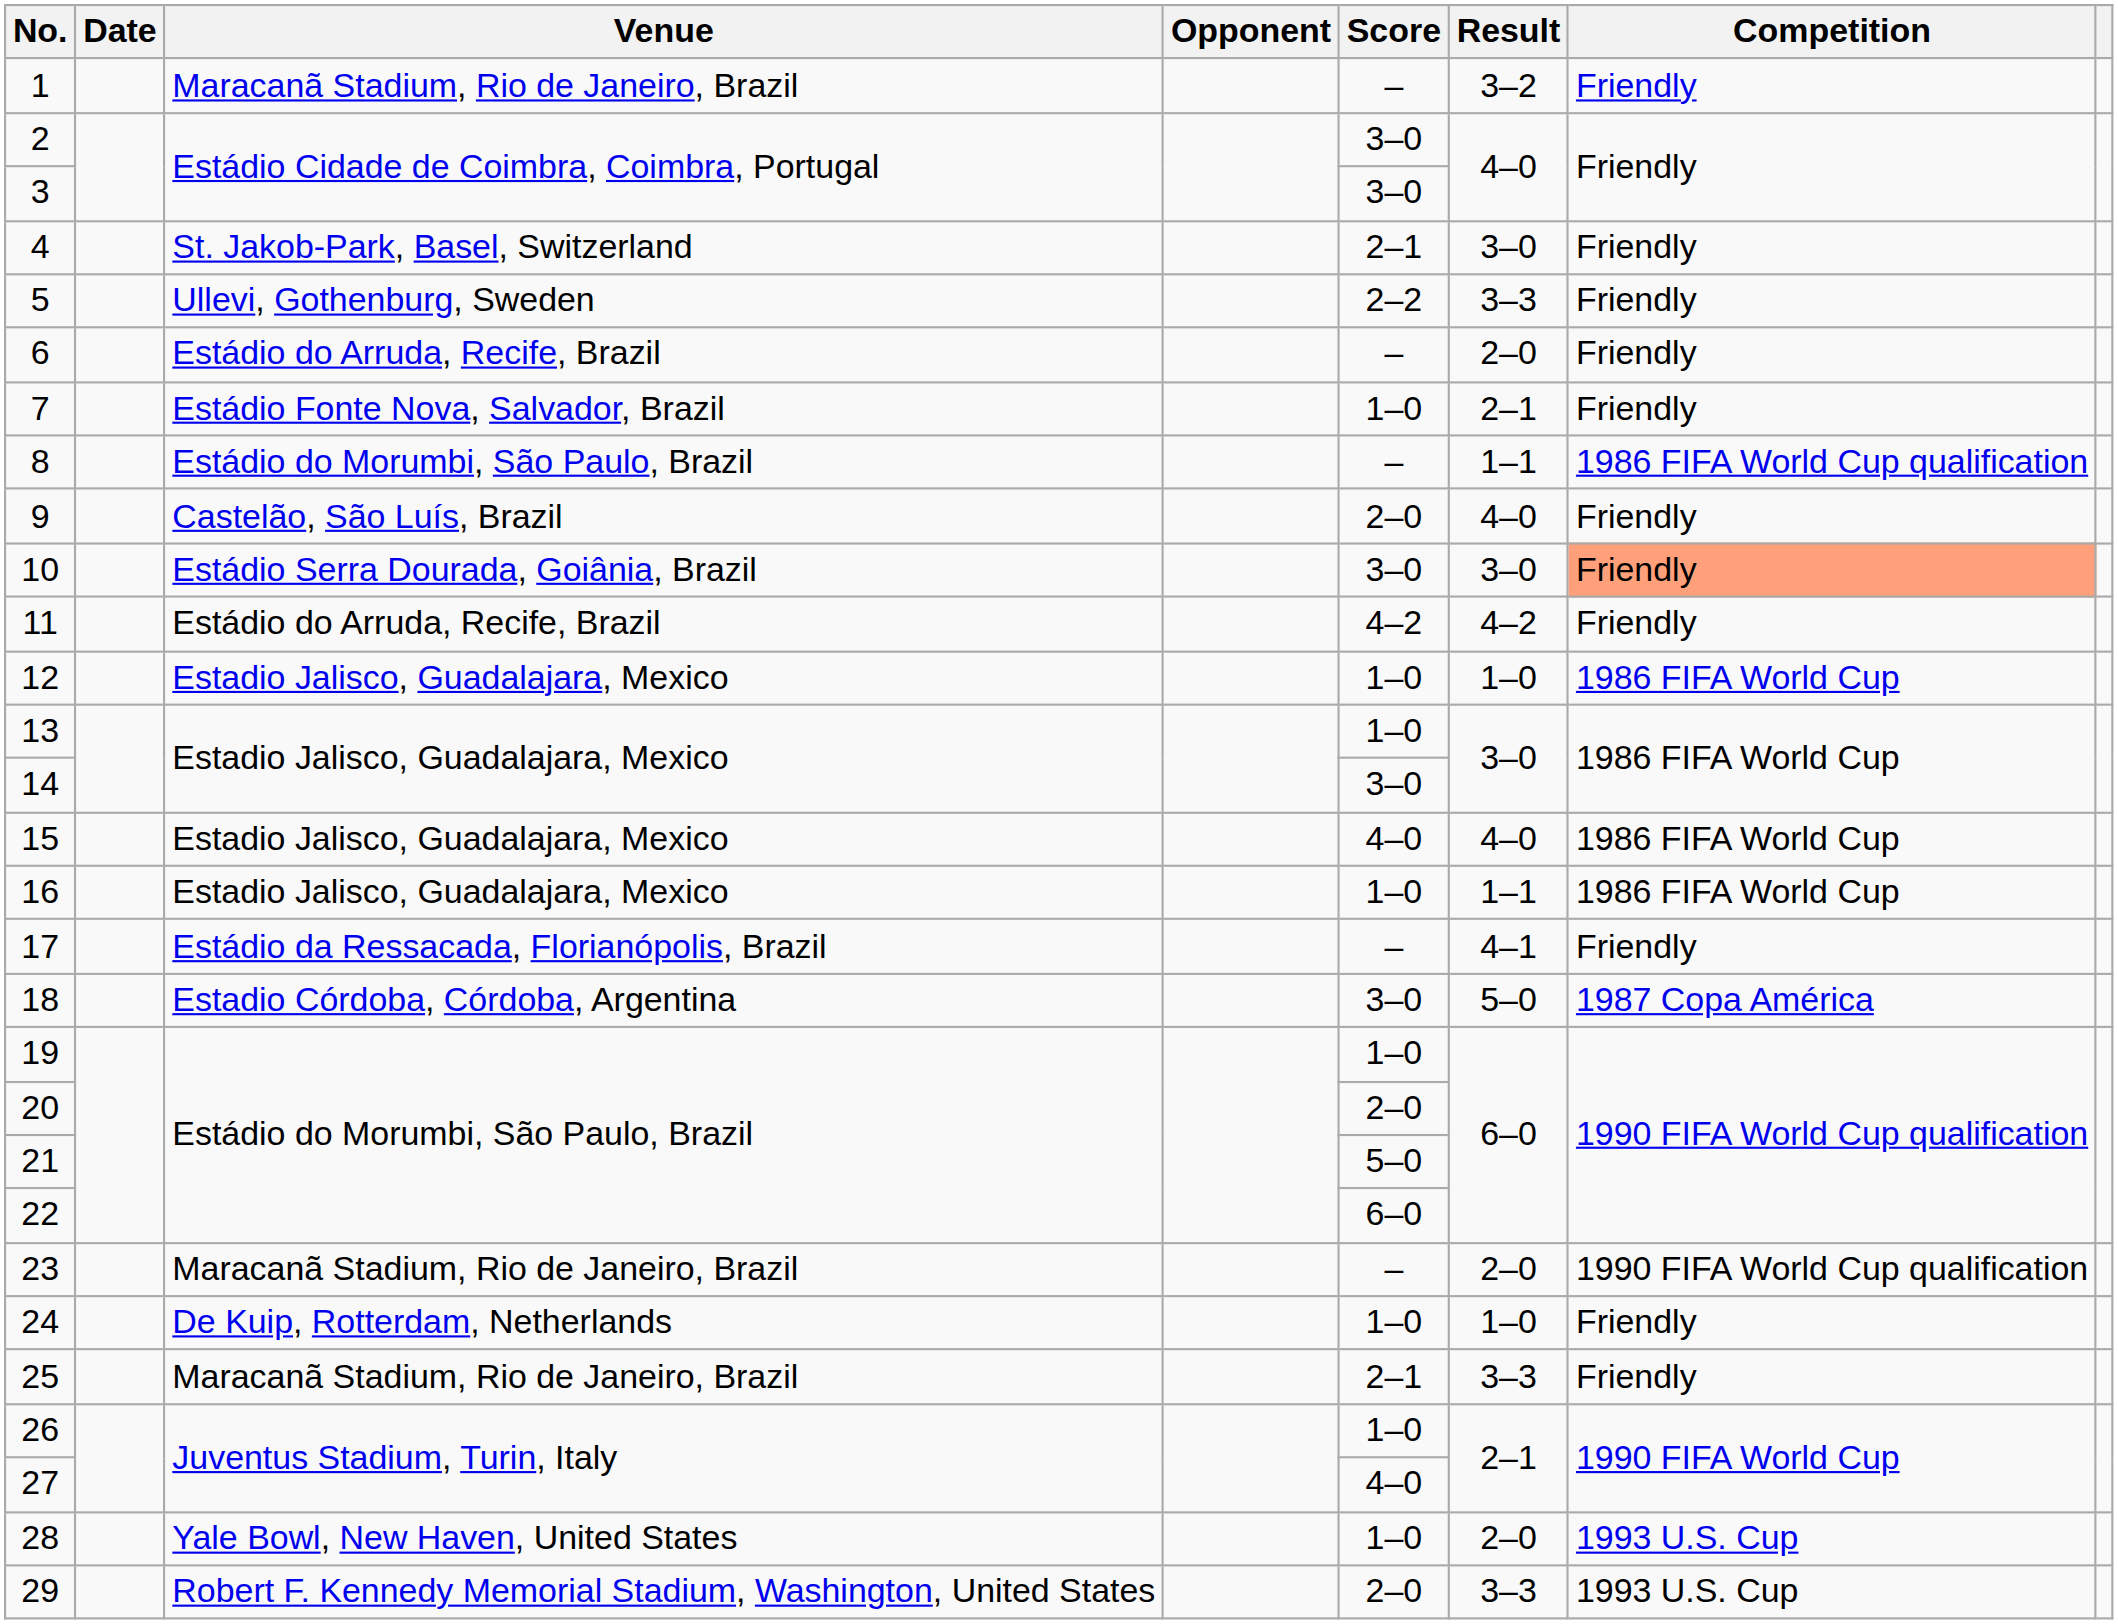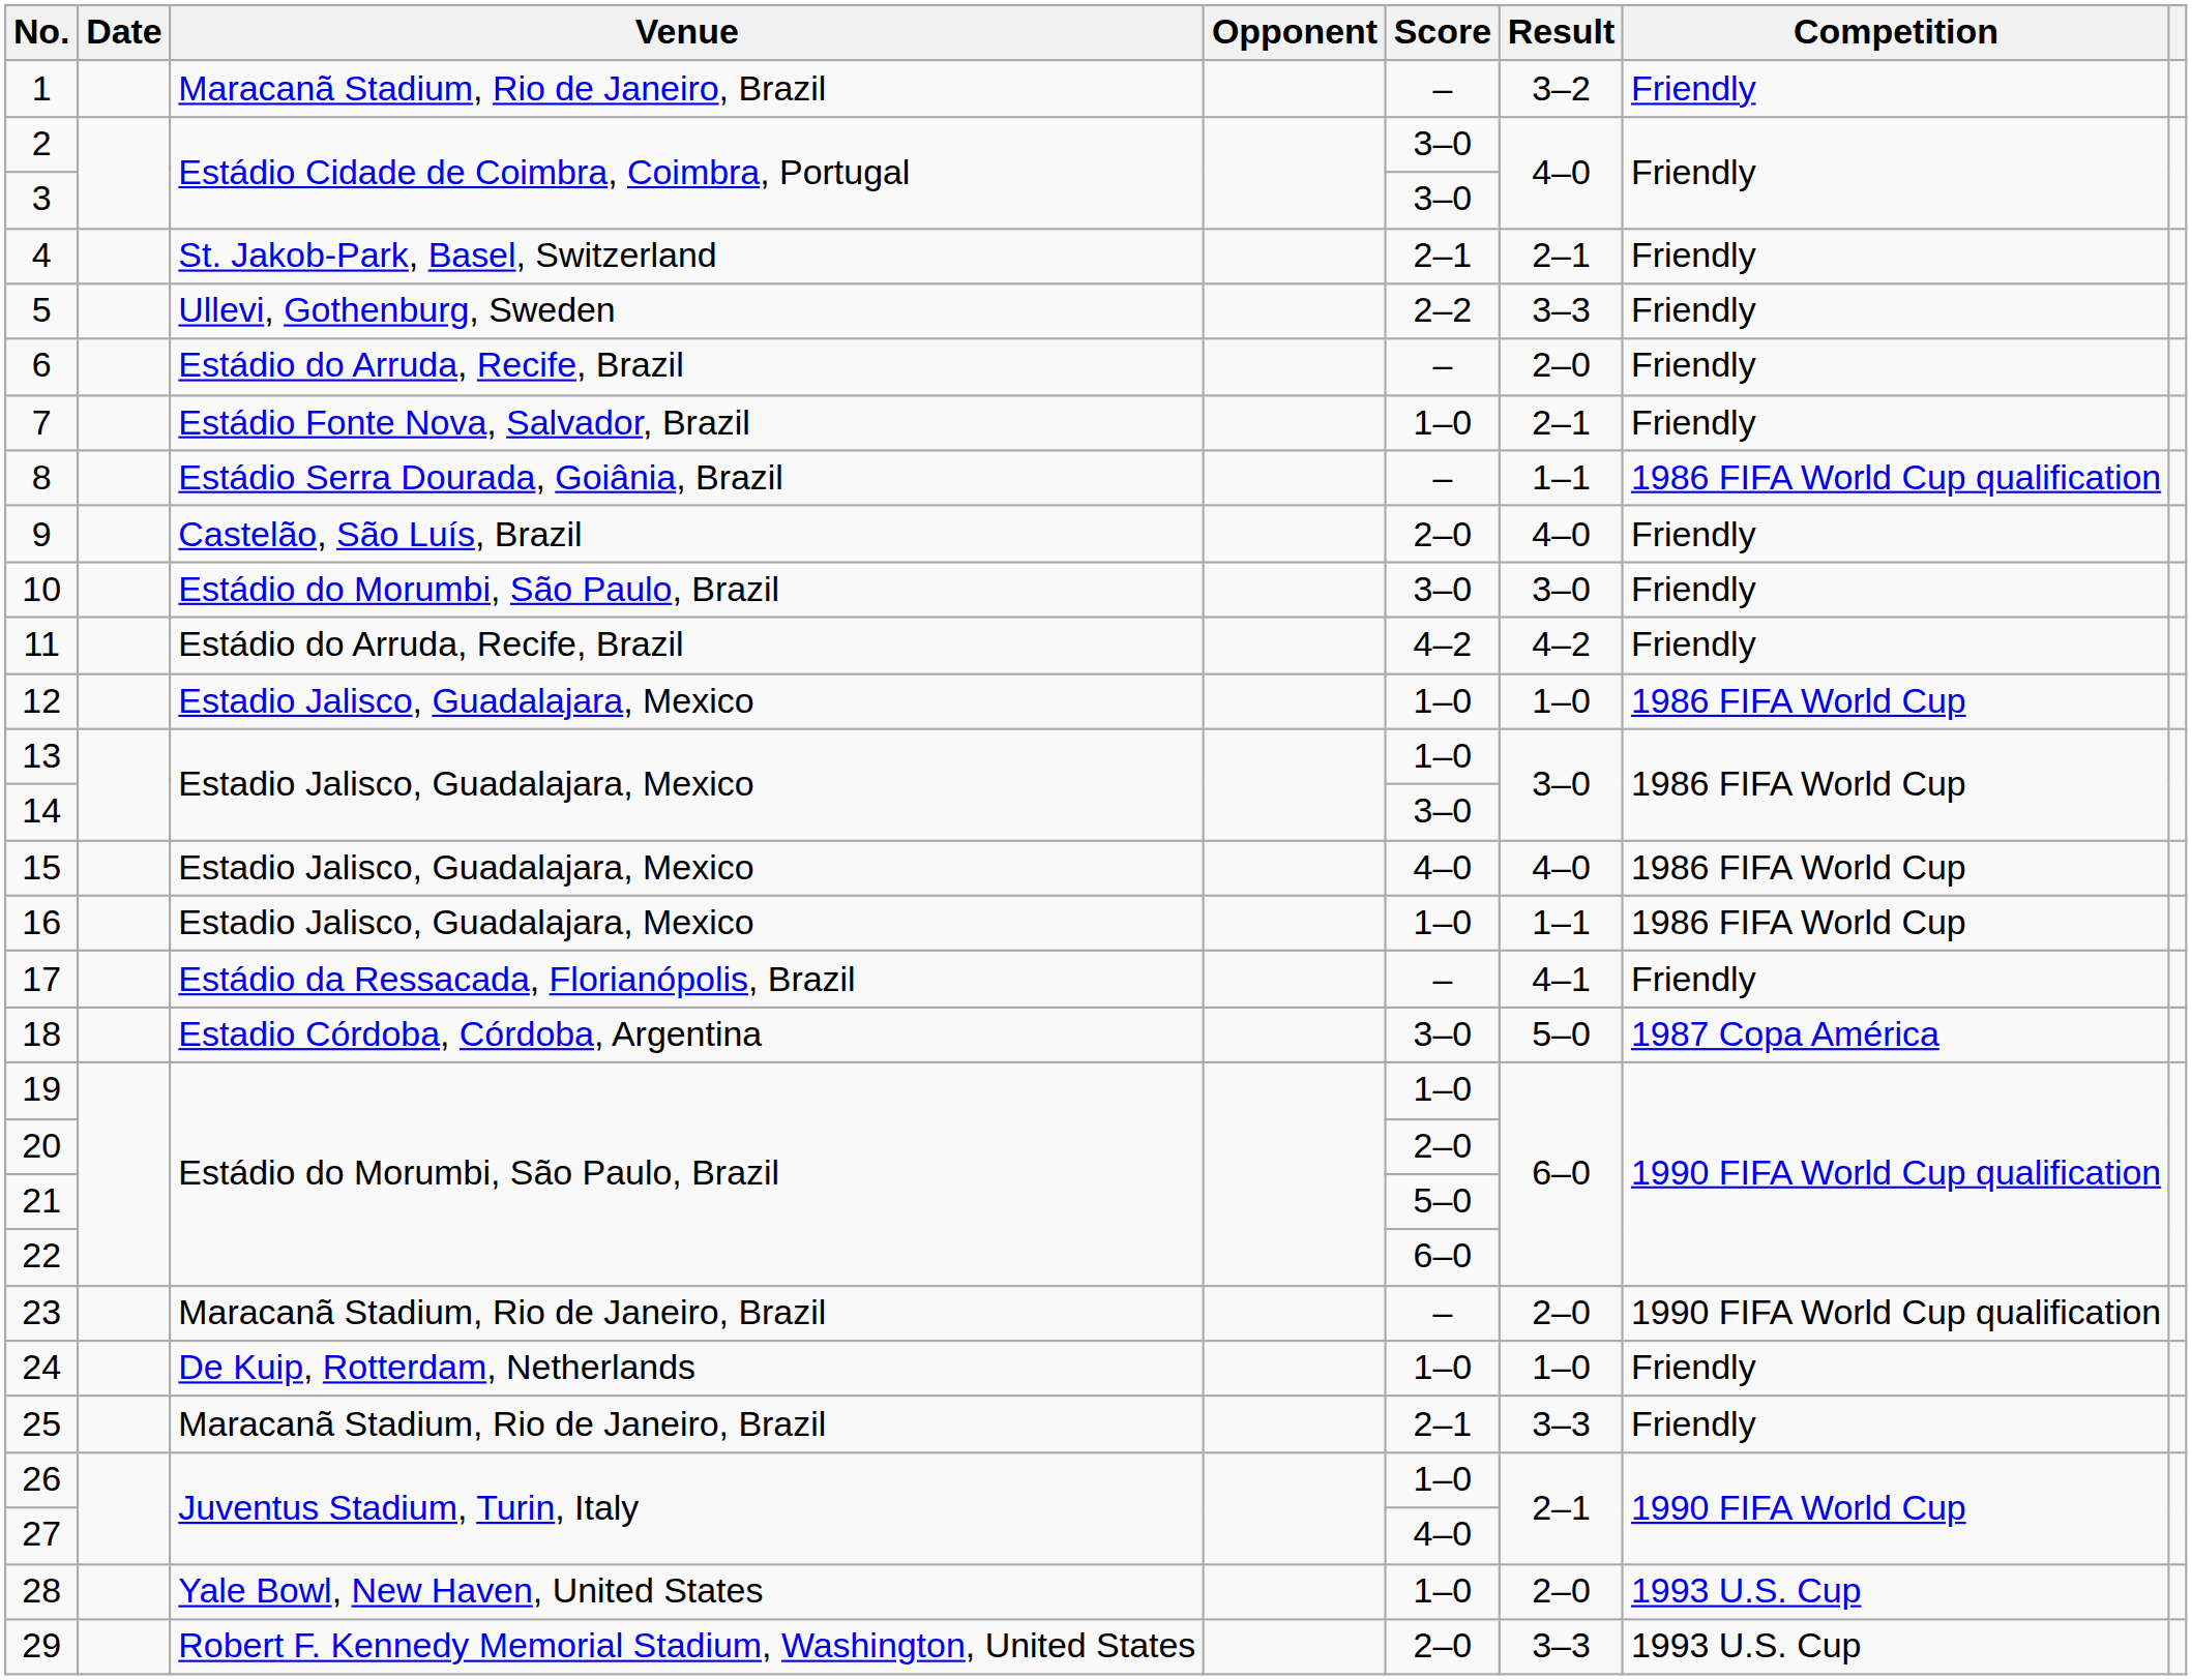4 | Result: 3–0 -> 2–1
8 | Venue: Estádio do Morumbi, São Paulo, Brazil -> Estádio Serra Dourada, Goiânia, Brazil
10 | Venue: Estádio Serra Dourada, Goiânia, Brazil -> Estádio do Morumbi, São Paulo, Brazil
10 | Competition: lightsalmon background -> no background
